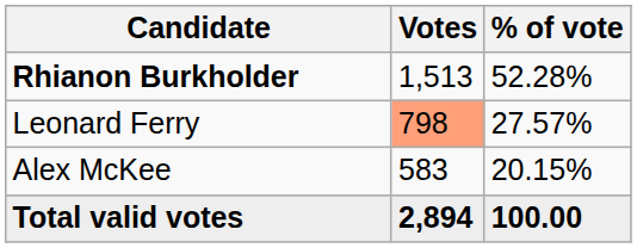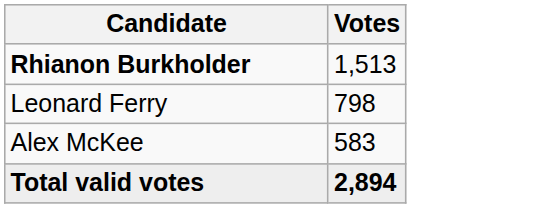- column: % of vote | 52.28% | 27.57% | 20.15% | 100.00
Leonard Ferry | Votes: lightsalmon background -> no background
